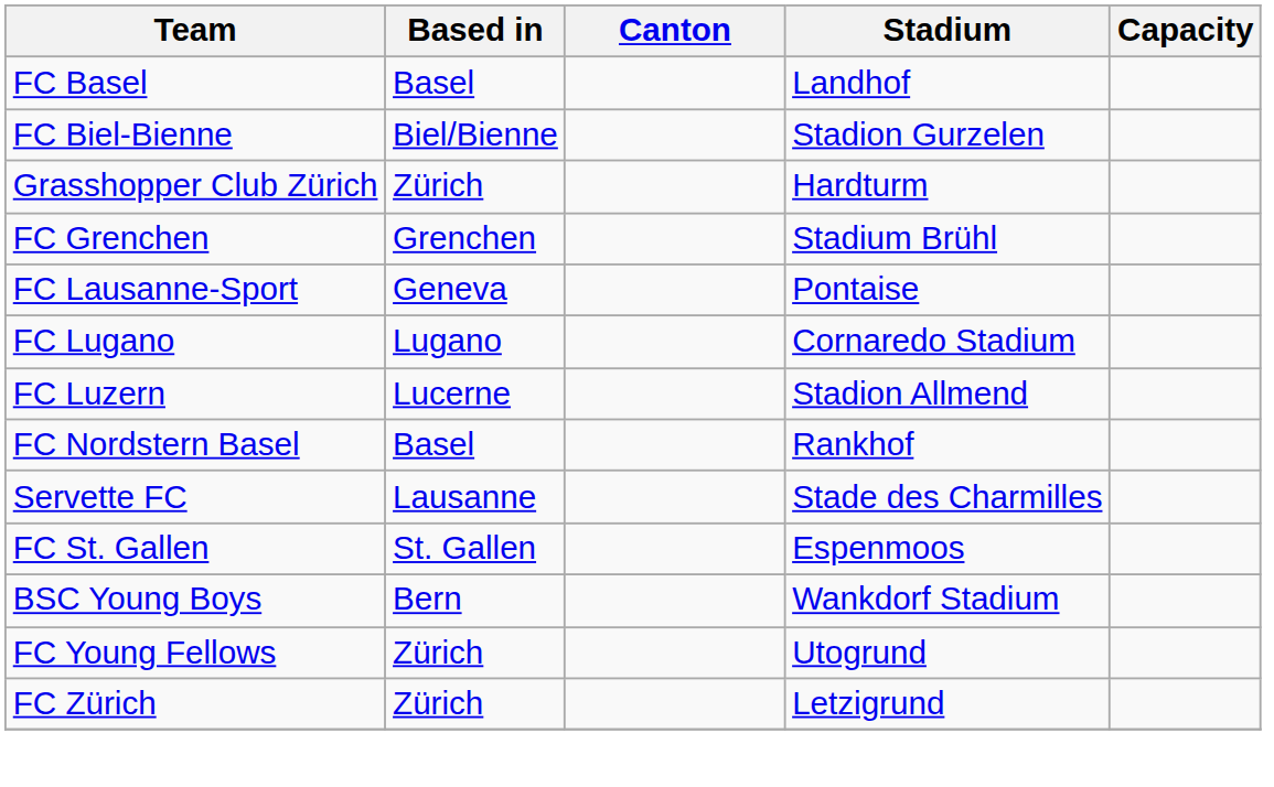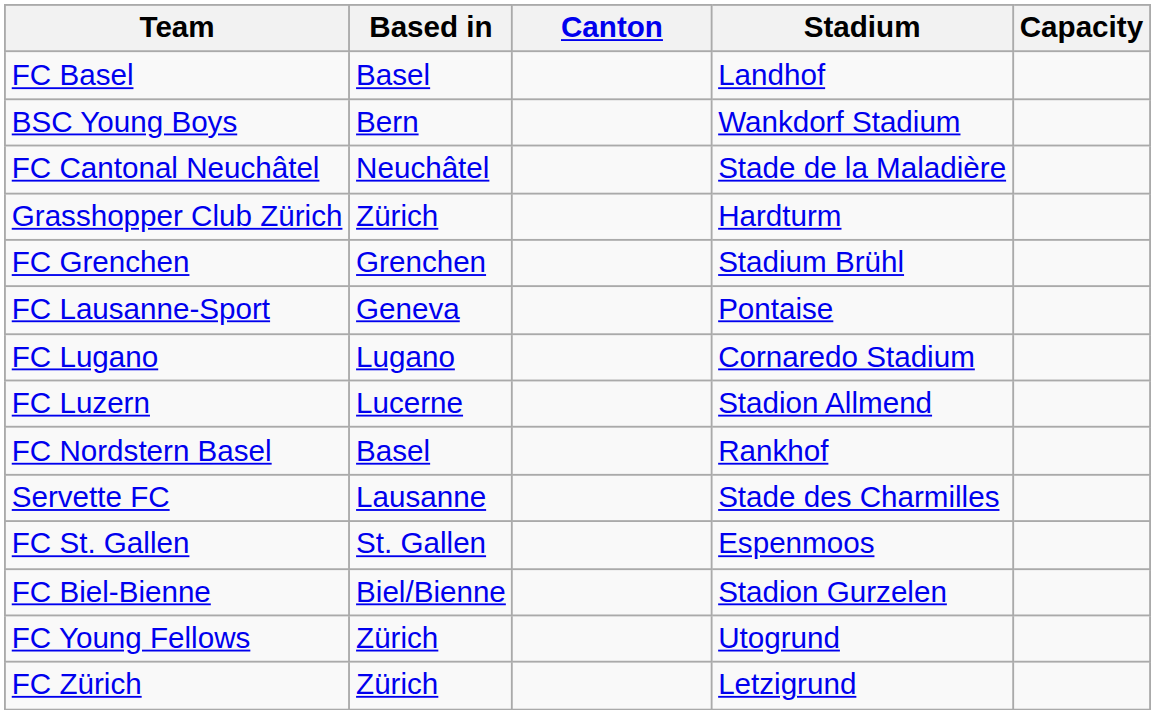rows swapped: FC Biel-Bienne <-> BSC Young Boys
+ row: FC Cantonal Neuchâtel | Neuchâtel | Stade de la Maladière
